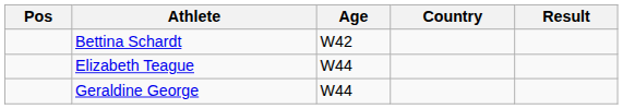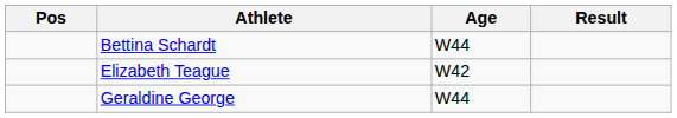- column: Country
Bettina Schardt | Age: W42 -> W44
Elizabeth Teague | Age: W44 -> W42
